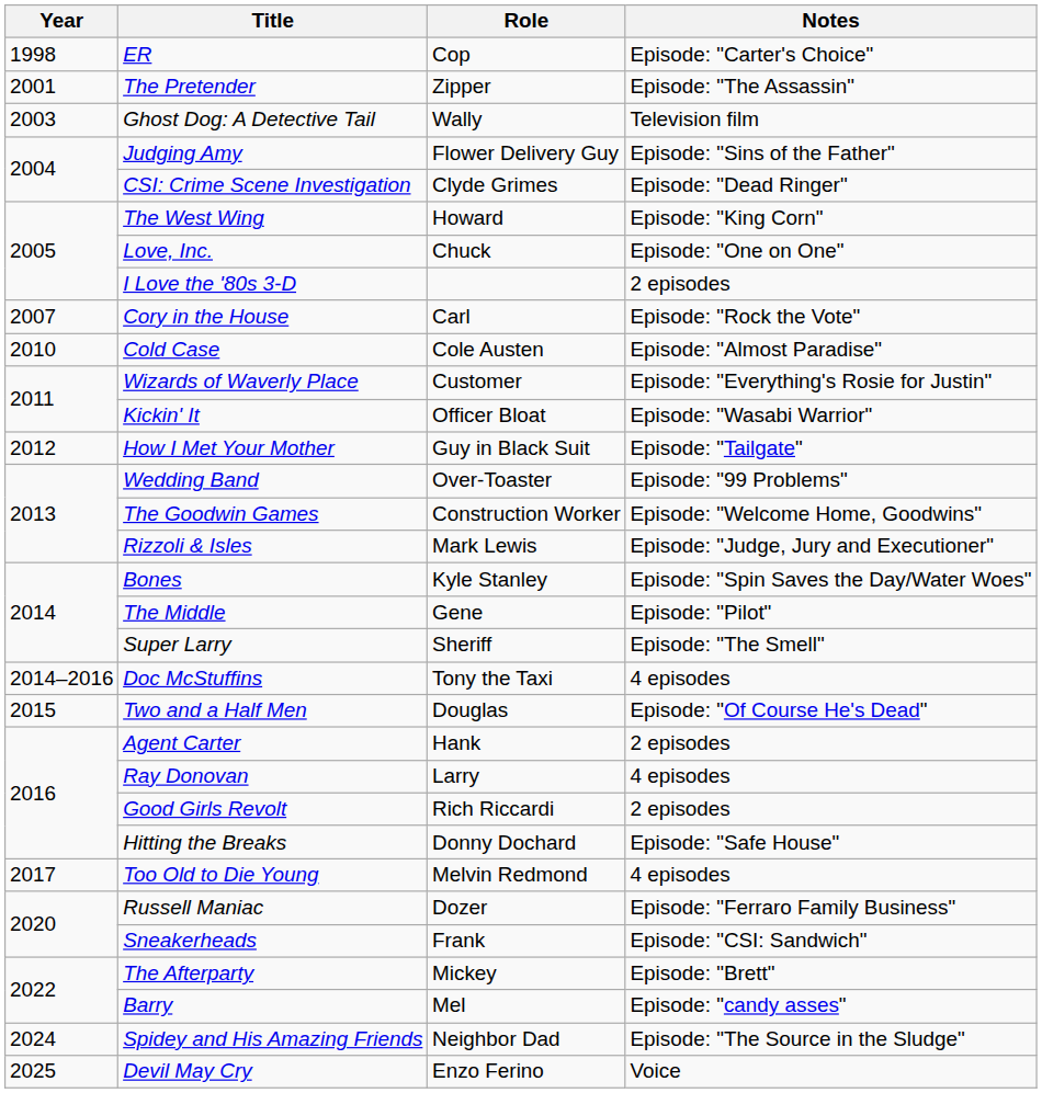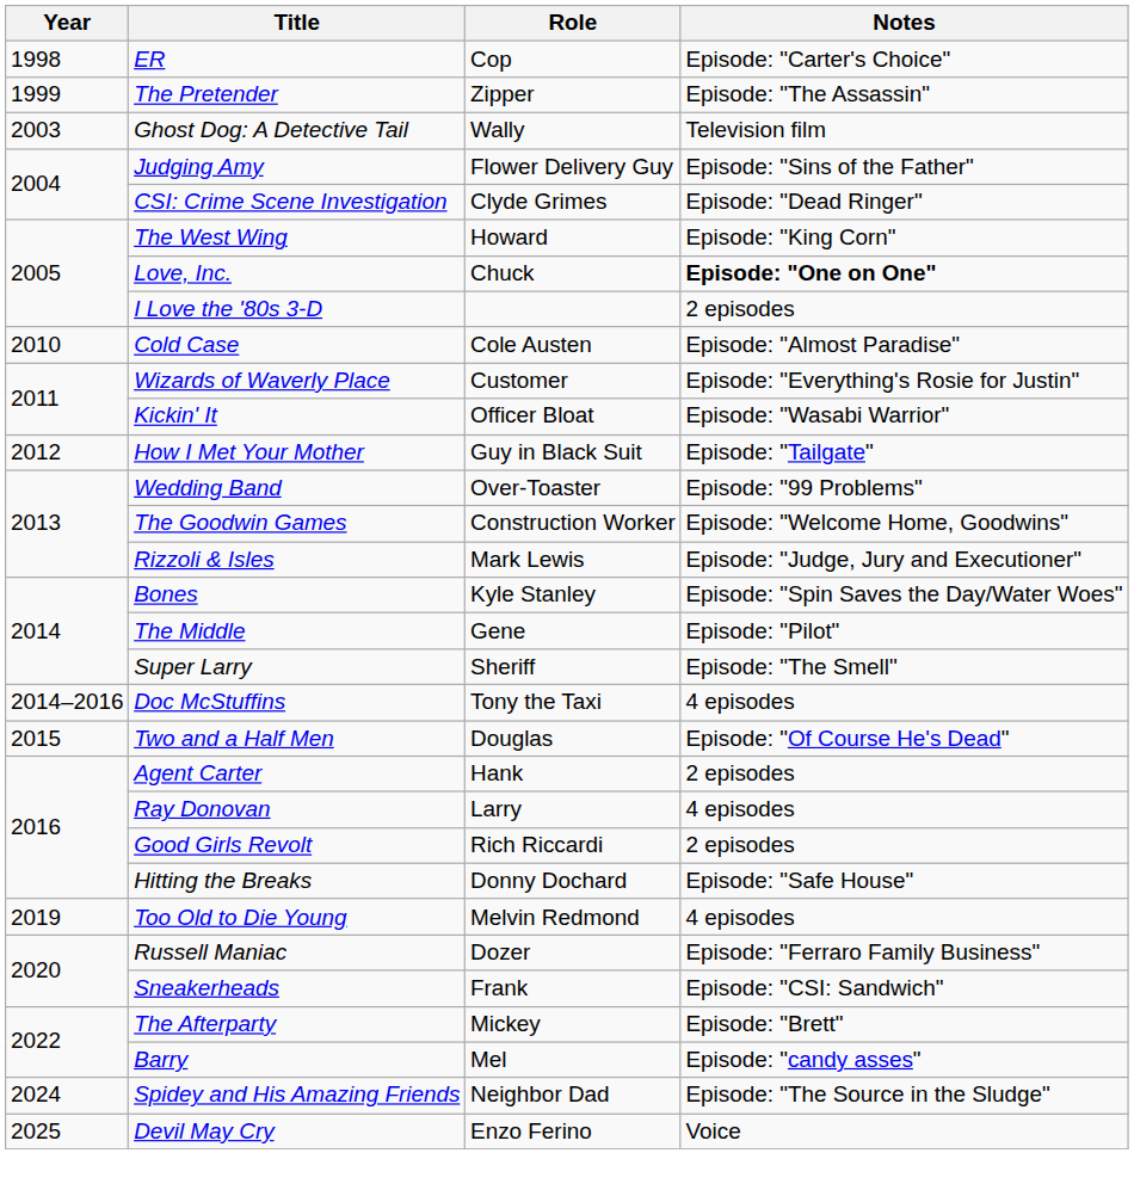The Pretender | Year: 2001 -> 1999
Love, Inc. | Notes: normal -> bold
- row: 2007 | Cory in the House | Carl | Episode: "Rock the Vote"
Too Old to Die Young | Year: 2017 -> 2019
